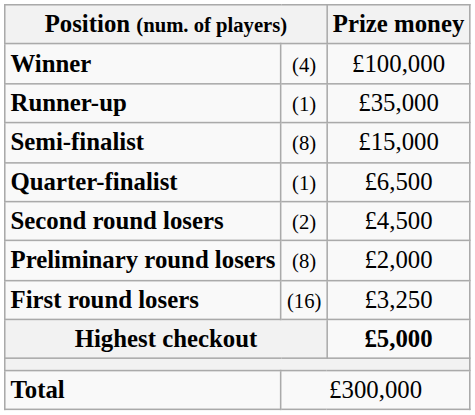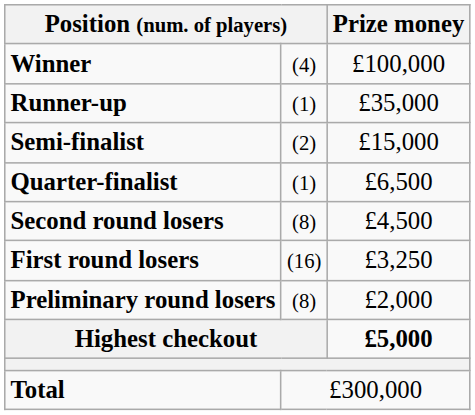Semi-finalist | column 2: (8) -> (2)
Second round losers | column 2: (2) -> (8)
rows swapped: First round losers <-> Preliminary round losers
